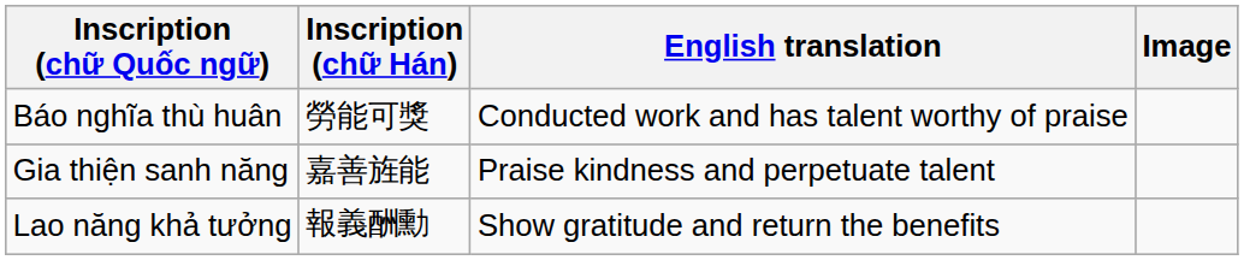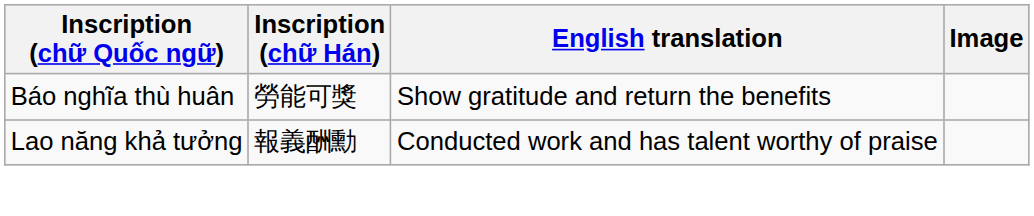Báo nghĩa thù huân | English translation: Conducted work and has talent worthy of praise -> Show gratitude and return the benefits
- row: Gia thiện sanh năng | 嘉善旌能 | Praise kindness and perpetuate talent
Lao năng khả tưởng | English translation: Show gratitude and return the benefits -> Conducted work and has talent worthy of praise
